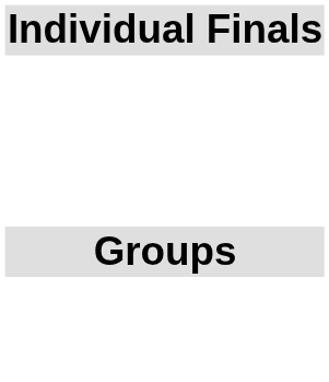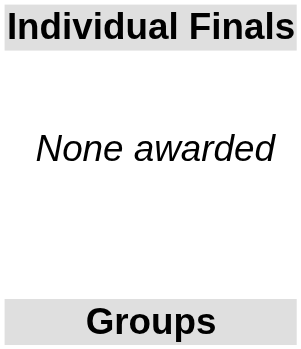+ row: None awarded
